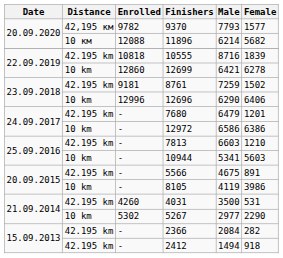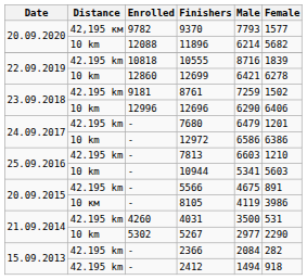11896 | Distance: 10 км -> 10 km
8105 | Distance: 10 km -> 10 км
